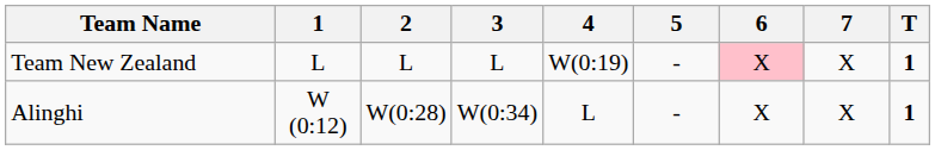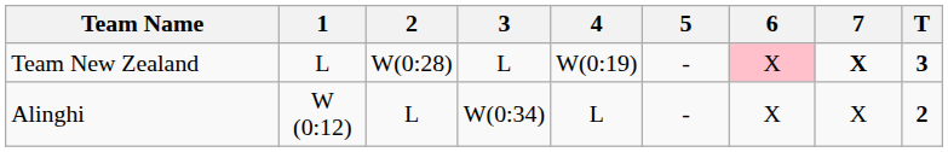Team New Zealand | 2: L -> W(0:28)
Team New Zealand | 7: normal -> bold
Team New Zealand | T: 1 -> 3
Alinghi | 2: W(0:28) -> L
Alinghi | T: 1 -> 2
